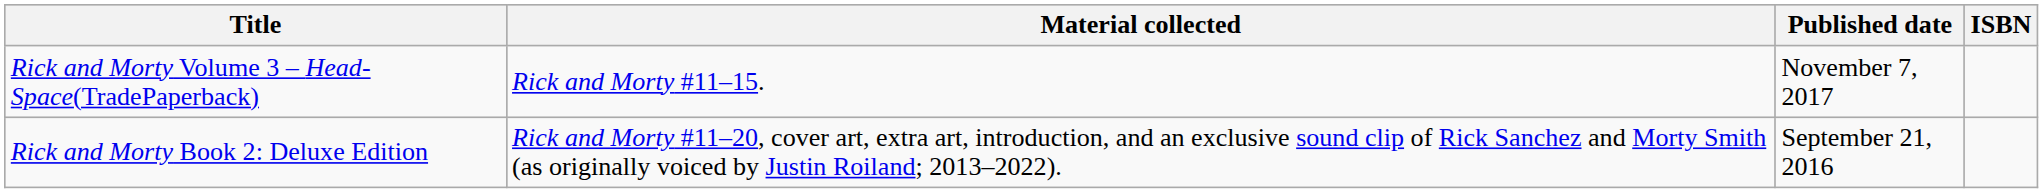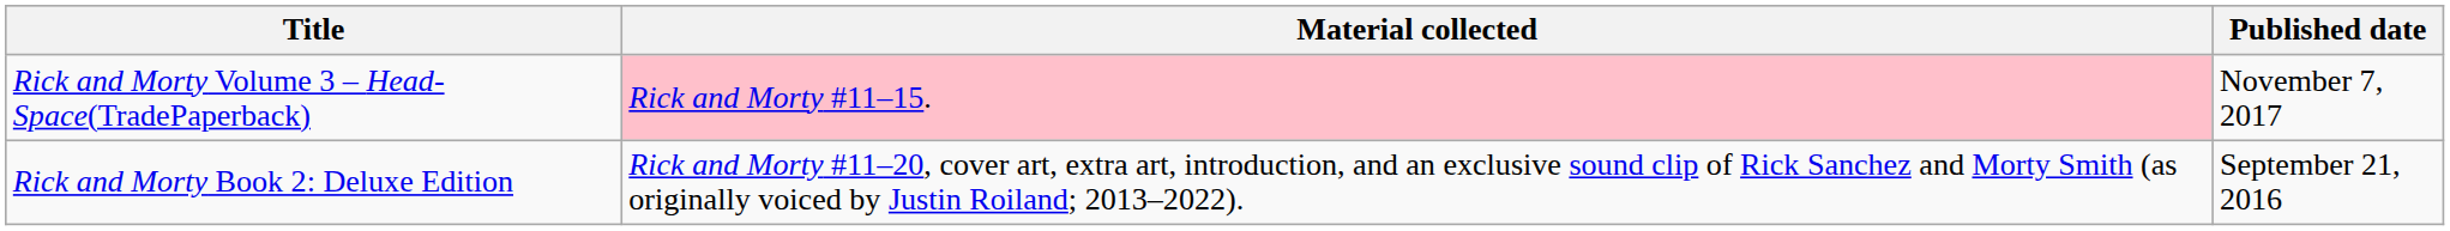- column: ISBN
Rick and Morty Volume 3 – Head-Space(TradePaperback) | Material collected: no background -> pink background
